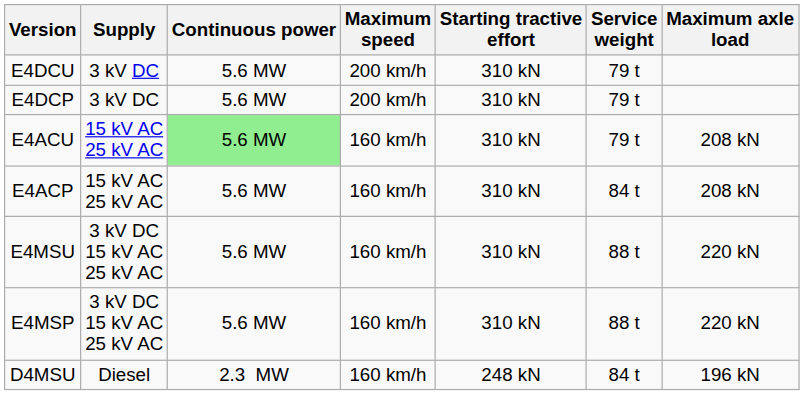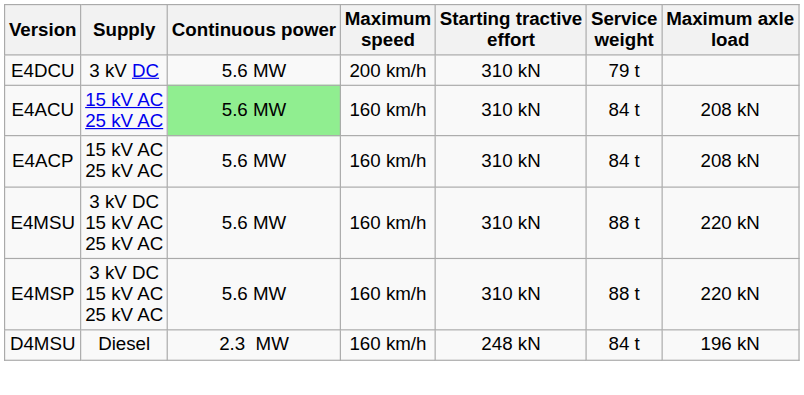- row: E4DCP | 3 kV DC | 5.6 MW | 200 km/h | 310 kN | 79 t
E4ACU | Service weight: 79 t -> 84 t
